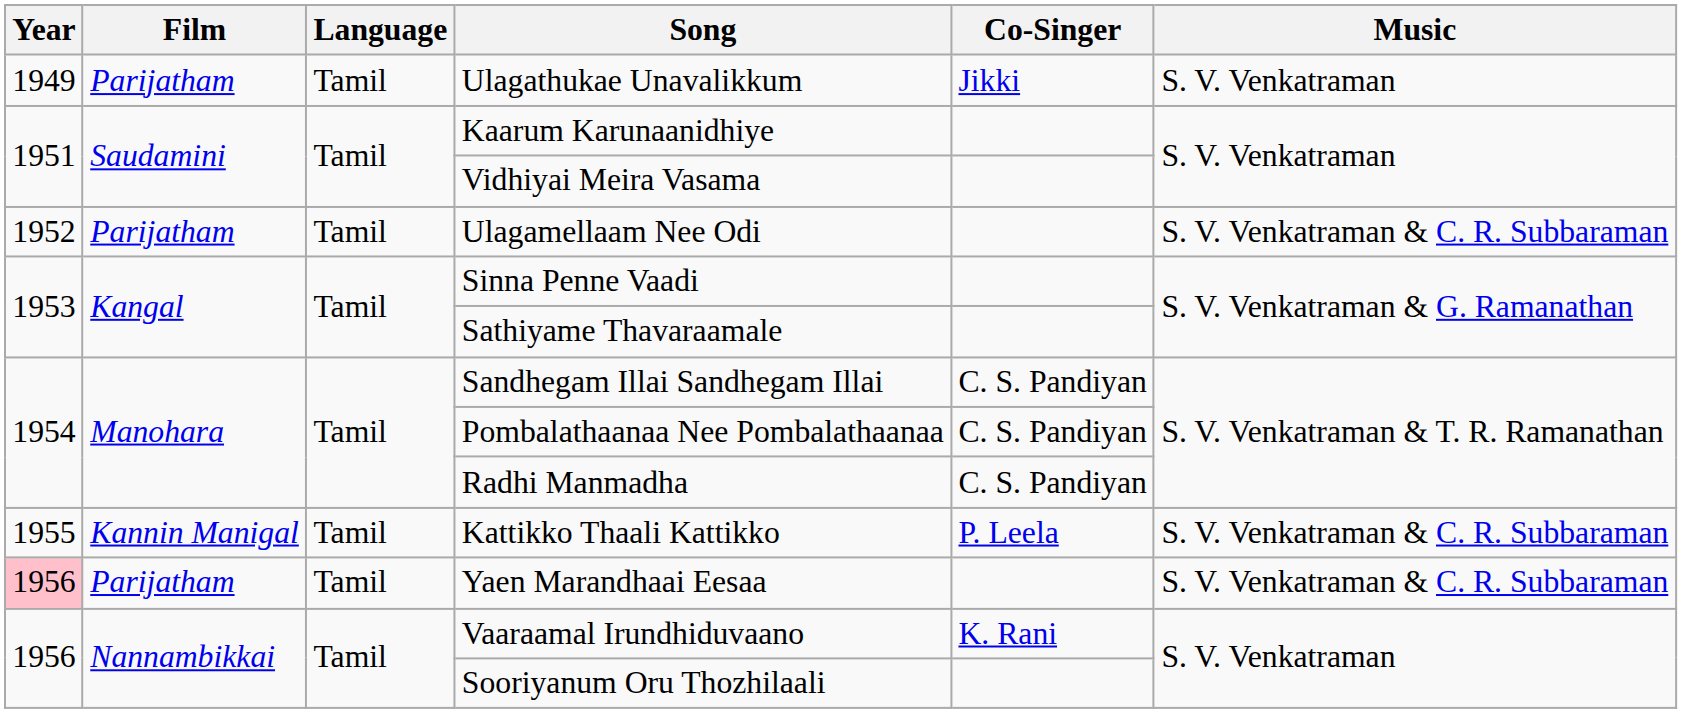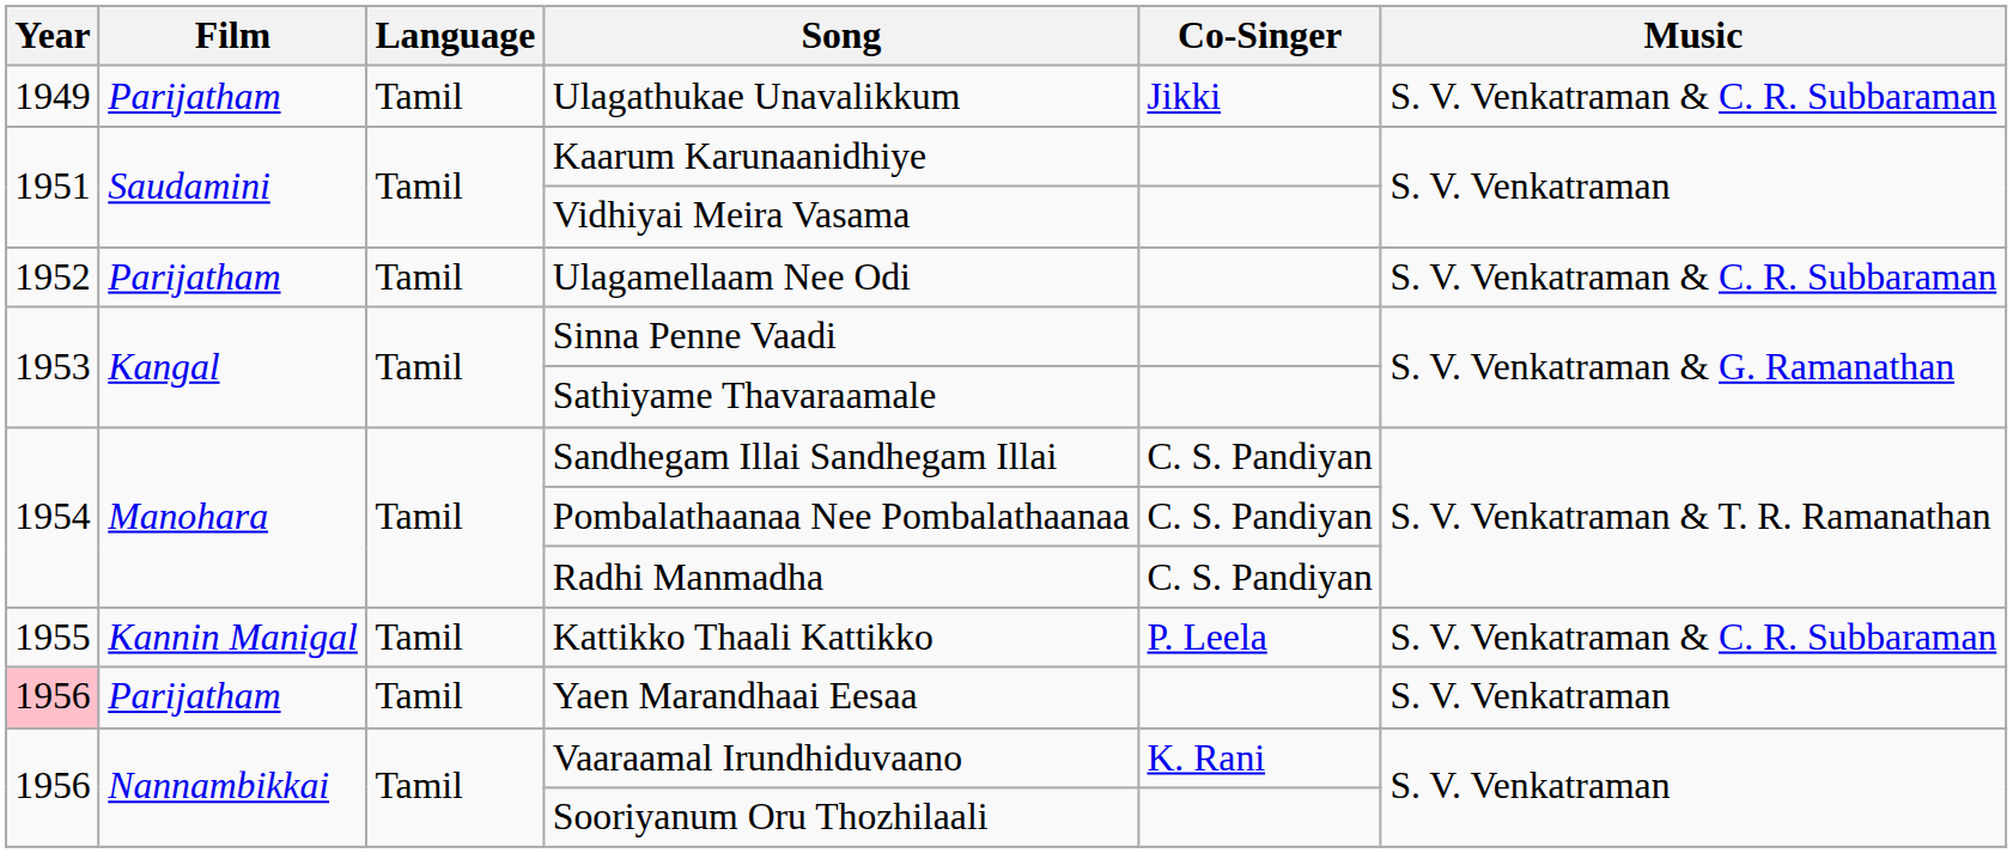Ulagathukae Unavalikkum | Music: S. V. Venkatraman -> S. V. Venkatraman & C. R. Subbaraman
Yaen Marandhaai Eesaa | Music: S. V. Venkatraman & C. R. Subbaraman -> S. V. Venkatraman
